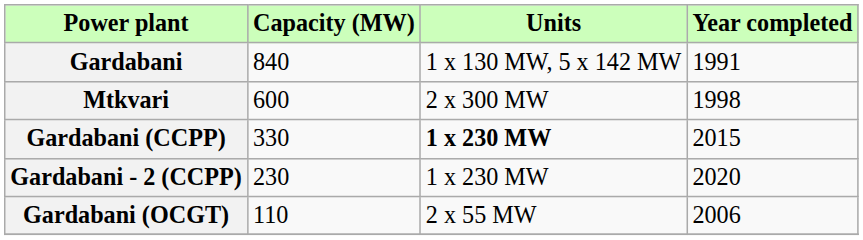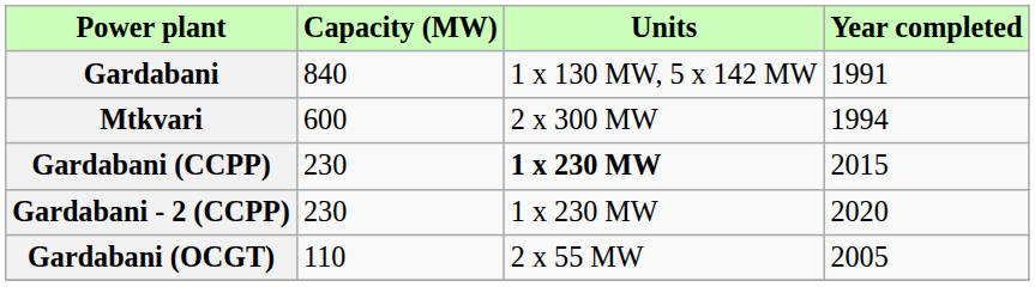Mtkvari | Year completed: 1998 -> 1994
Gardabani (CCPP) | Capacity (MW): 330 -> 230
Gardabani (OCGT) | Year completed: 2006 -> 2005
